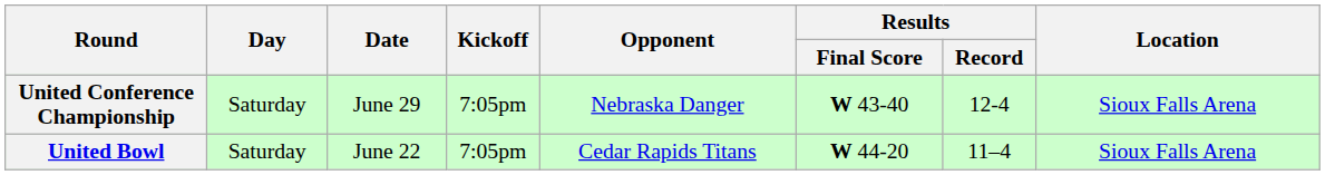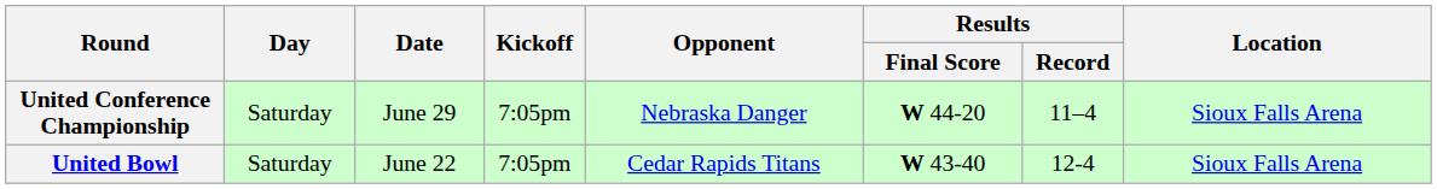United Conference Championship | Results / Final Score: W 43-40 -> W 44-20
United Conference Championship | Results / Record: 12-4 -> 11–4
United Bowl | Results / Final Score: W 44-20 -> W 43-40
United Bowl | Results / Record: 11–4 -> 12-4
